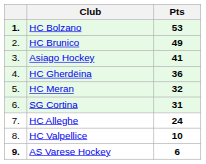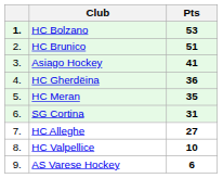HC Brunico | Pts: 49 -> 51
HC Meran | Pts: 32 -> 35
HC Alleghe | Pts: 24 -> 27
AS Varese Hockey | column 1: bold -> normal
